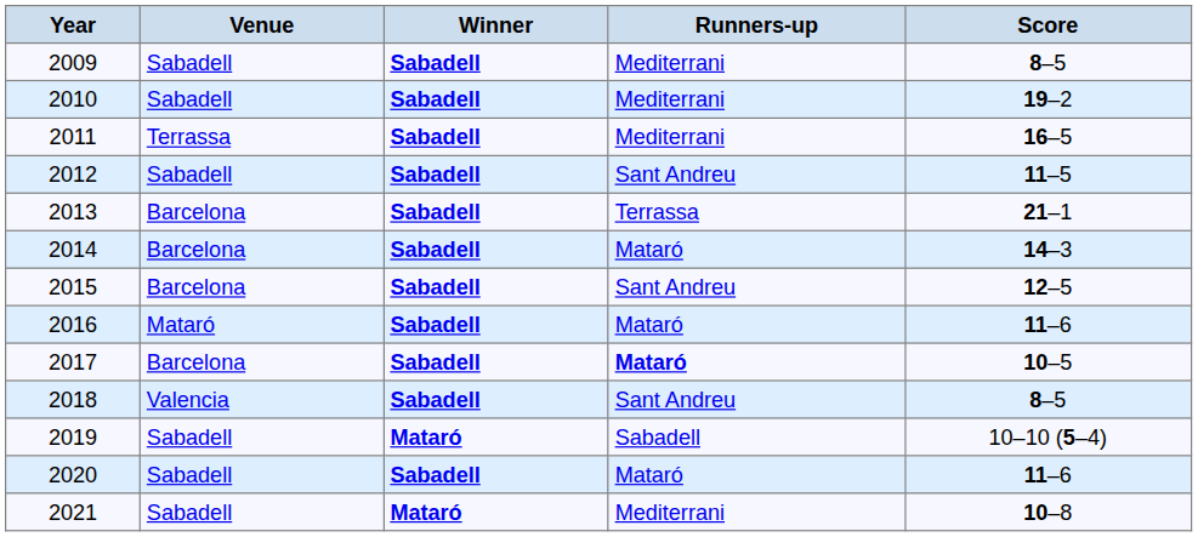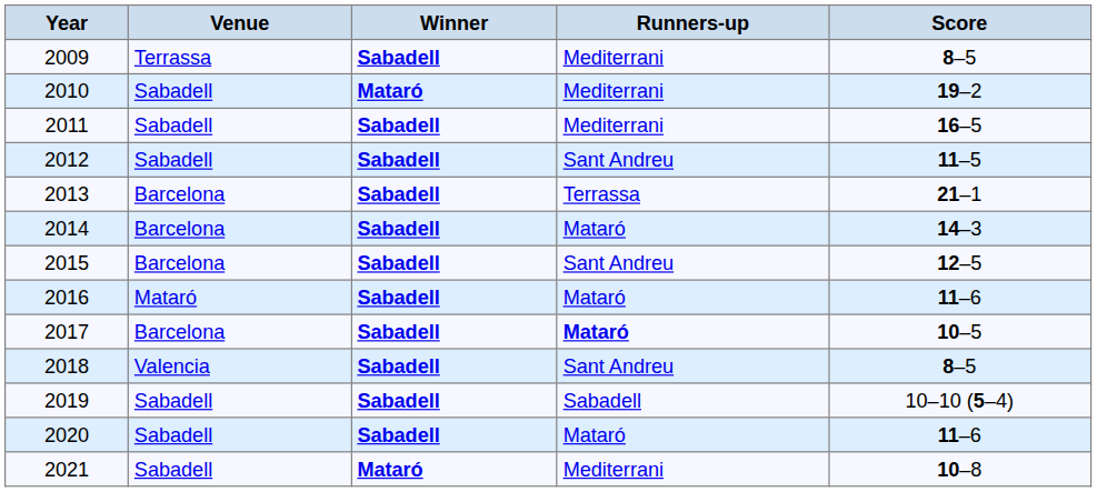2009 | Venue: Sabadell -> Terrassa
2010 | Winner: Sabadell -> Mataró
2011 | Venue: Terrassa -> Sabadell
2019 | Winner: Mataró -> Sabadell
